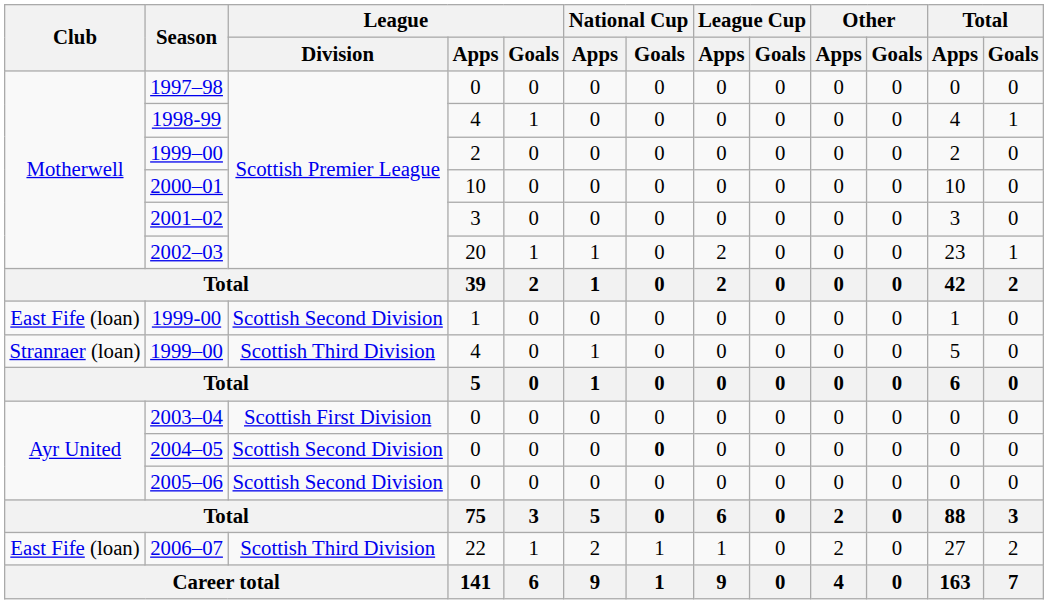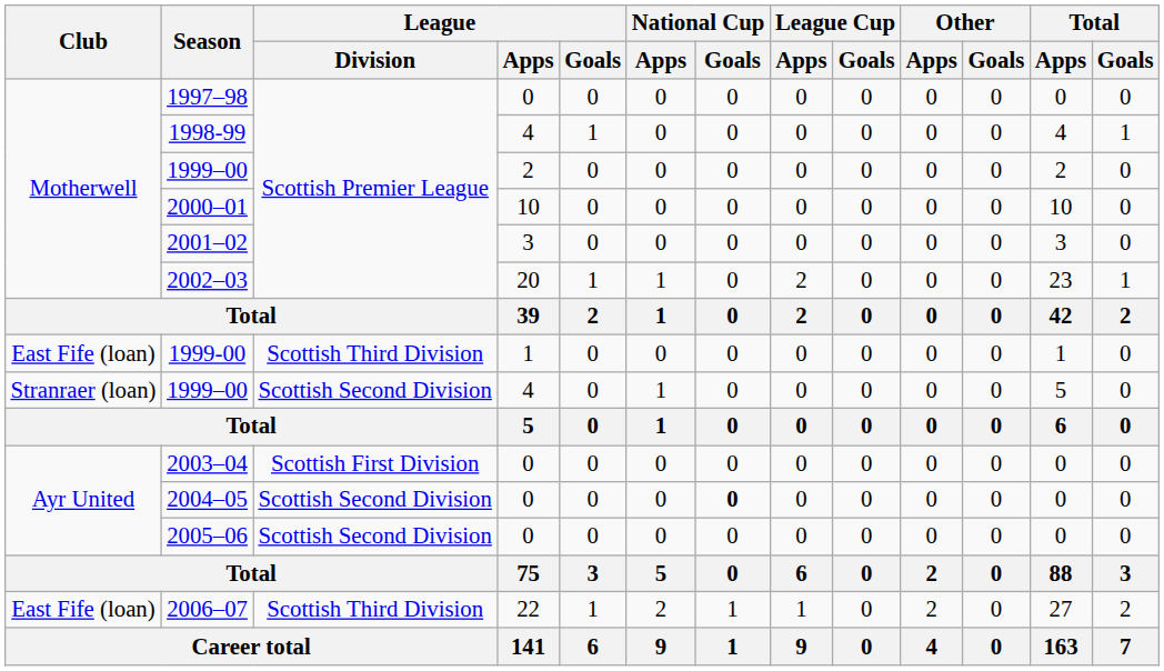1999-00 | League / Division: Scottish Second Division -> Scottish Third Division
1999–00 / 4 | League / Division: Scottish Third Division -> Scottish Second Division
